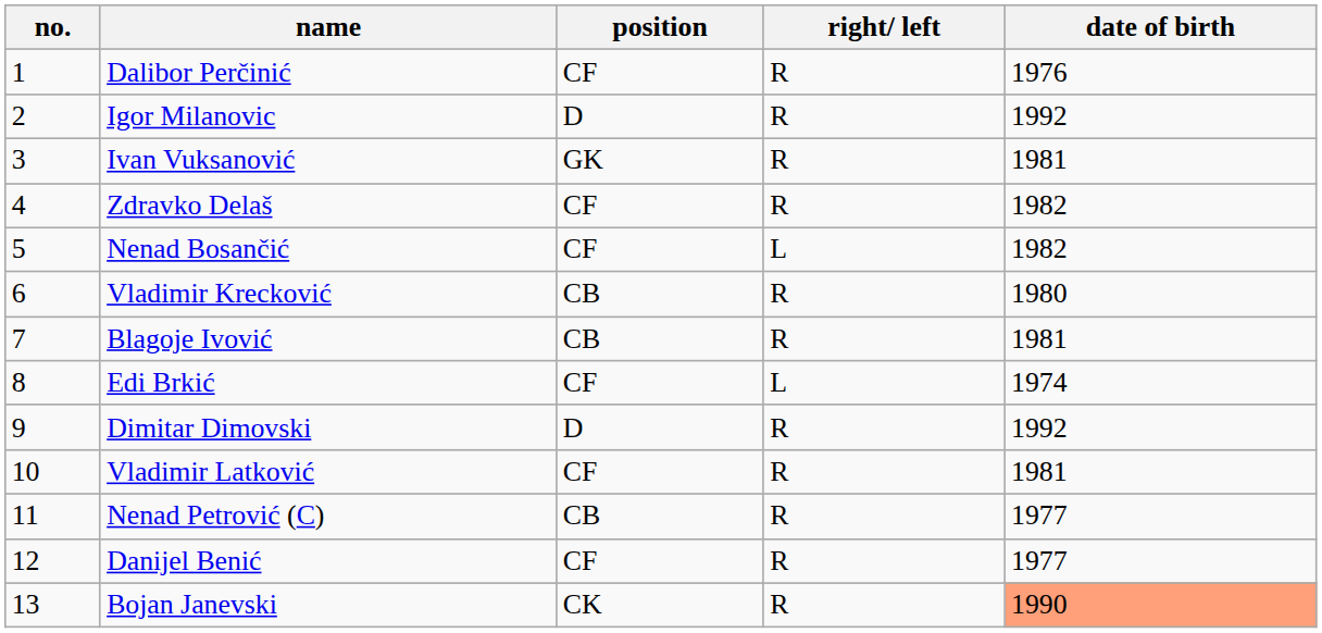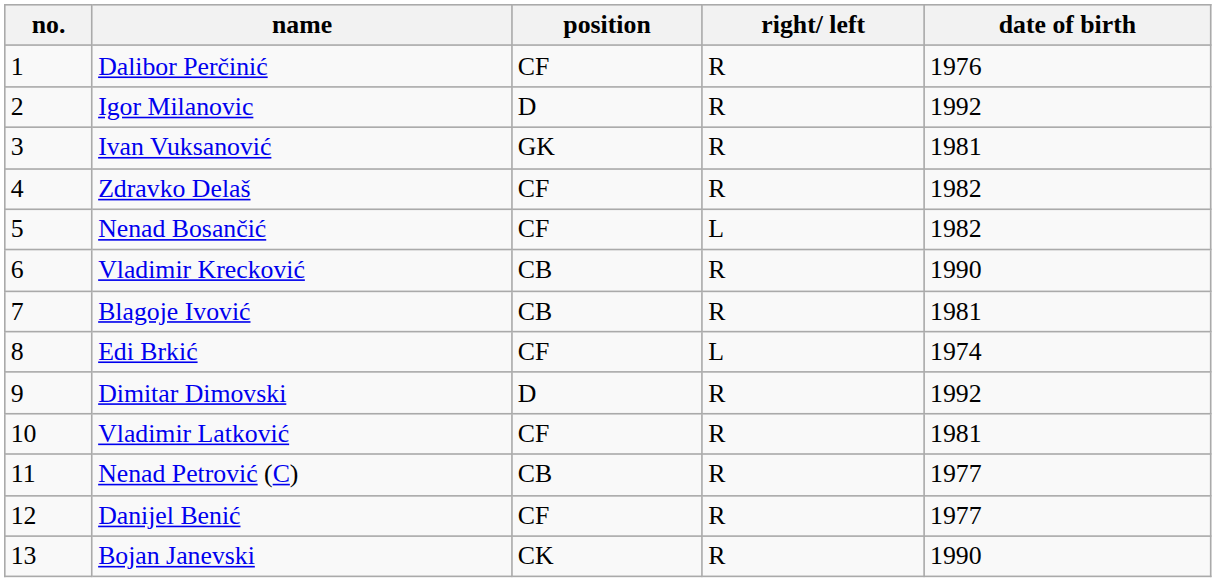Vladimir Krecković | date of birth: 1980 -> 1990
Bojan Janevski | date of birth: lightsalmon background -> no background
